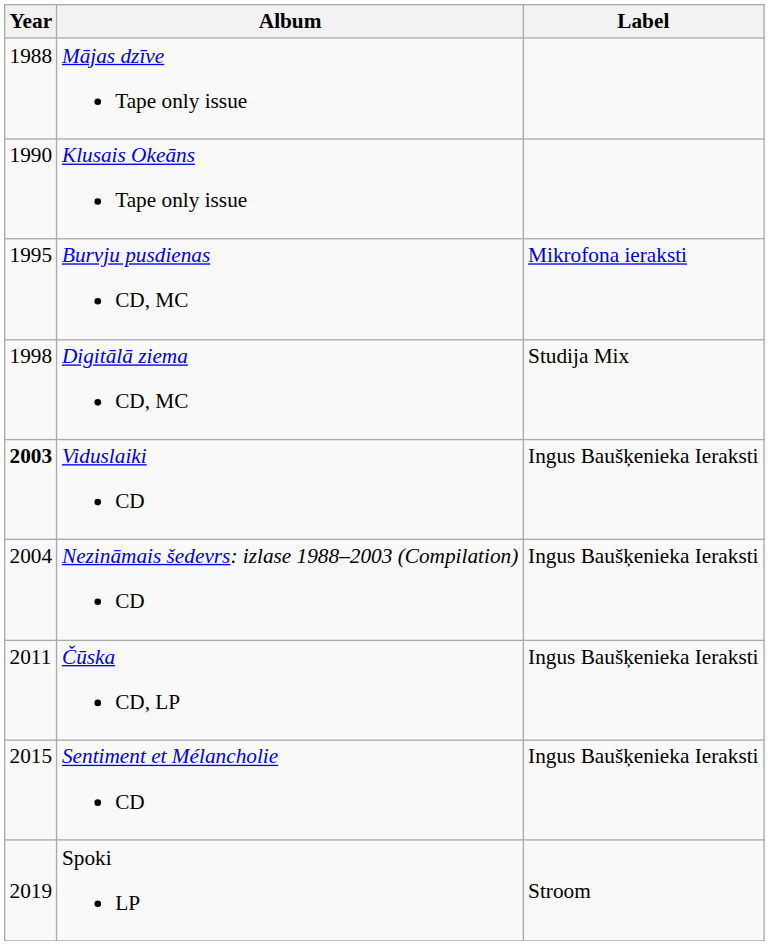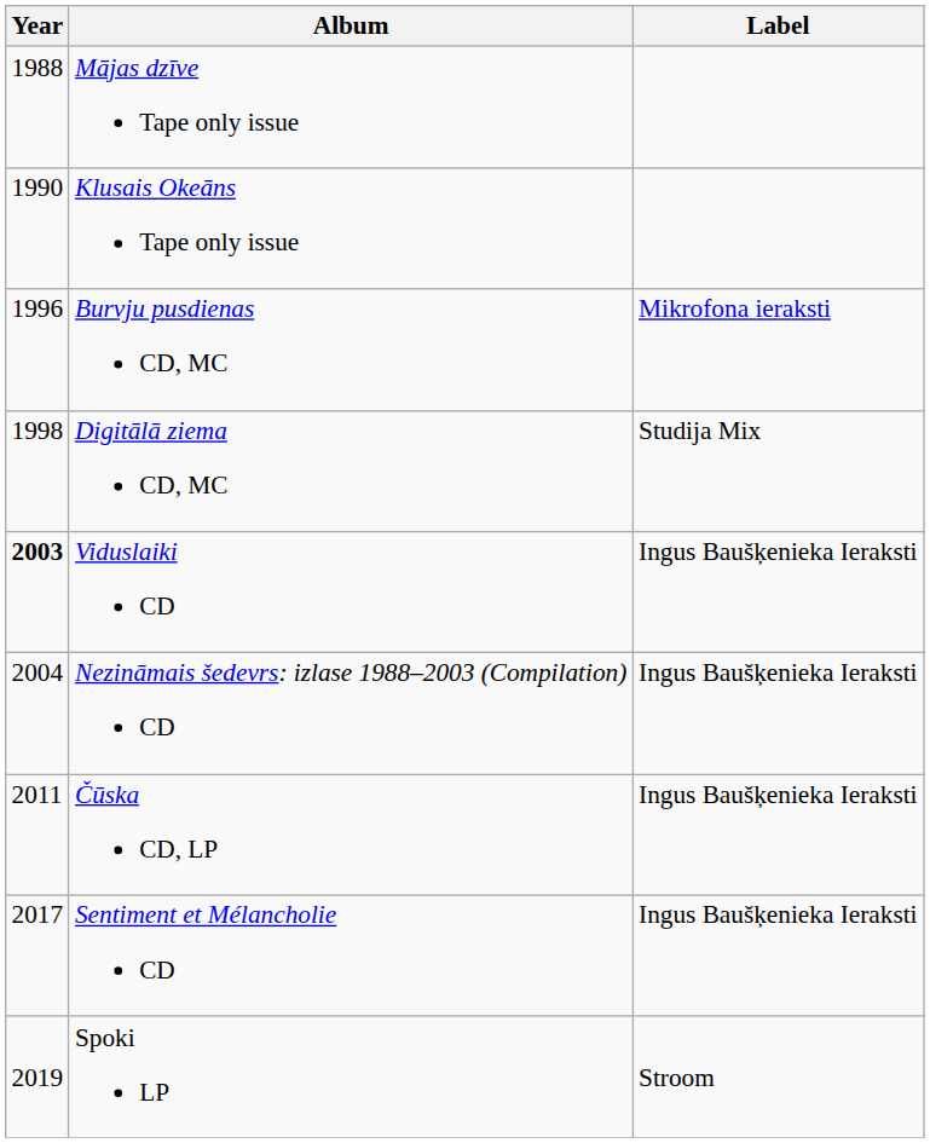Burvju pusdienas CD, MC | Year: 1995 -> 1996
Sentiment et Mélancholie CD | Year: 2015 -> 2017
